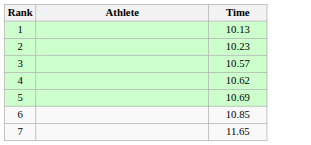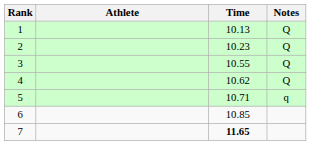+ column: Notes | Q | Q | Q | Q | q
3 | Time: 10.57 -> 10.55
5 | Time: 10.69 -> 10.71
7 | Time: normal -> bold
